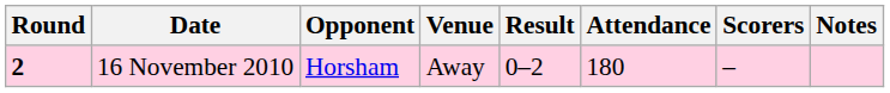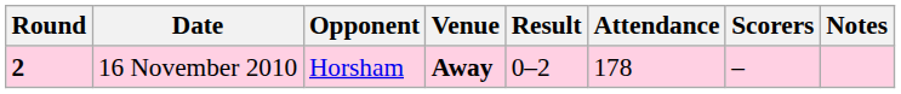16 November 2010 | Venue: normal -> bold
16 November 2010 | Attendance: 180 -> 178
